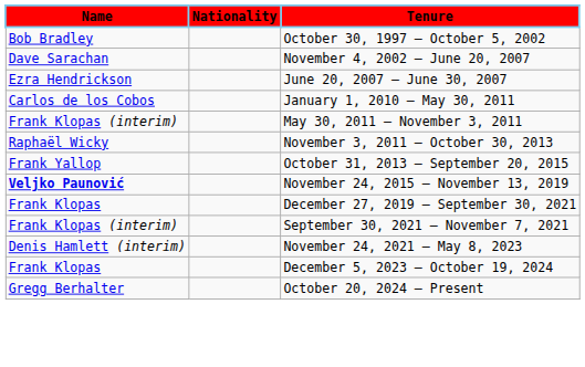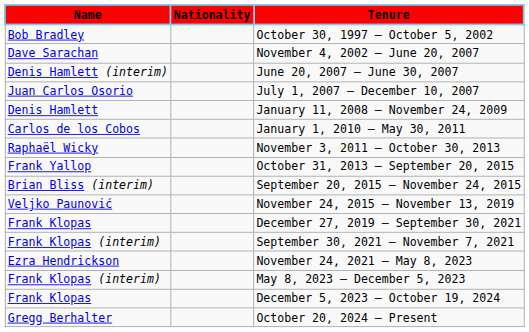June 20, 2007 – June 30, 2007 | Name: Ezra Hendrickson -> Denis Hamlett (interim)
+ row: Juan Carlos Osorio | July 1, 2007 – December 10, 2007
+ row: Denis Hamlett | January 11, 2008 – November 24, 2009
- row: Frank Klopas (interim) | May 30, 2011 – November 3, 2011
+ row: Brian Bliss (interim) | September 20, 2015 – November 24, 2015
November 24, 2015 – November 13, 2019 | Name: bold -> normal
November 24, 2021 – May 8, 2023 | Name: Denis Hamlett (interim) -> Ezra Hendrickson
+ row: Frank Klopas (interim) | May 8, 2023 – December 5, 2023
